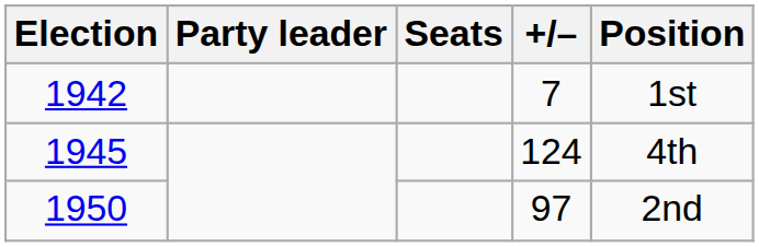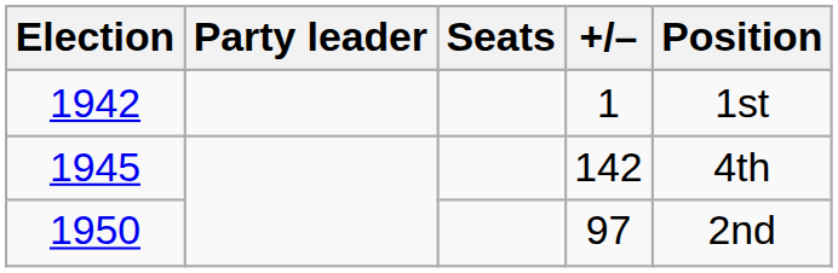1942 | +/–: 7 -> 1
1945 | +/–: 124 -> 142
